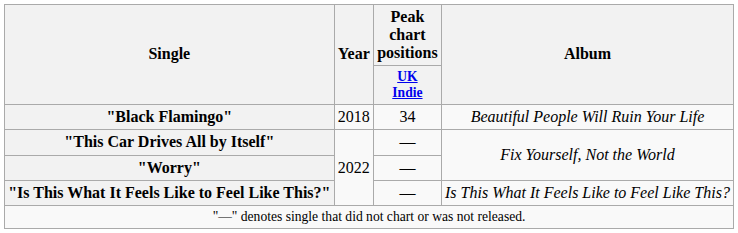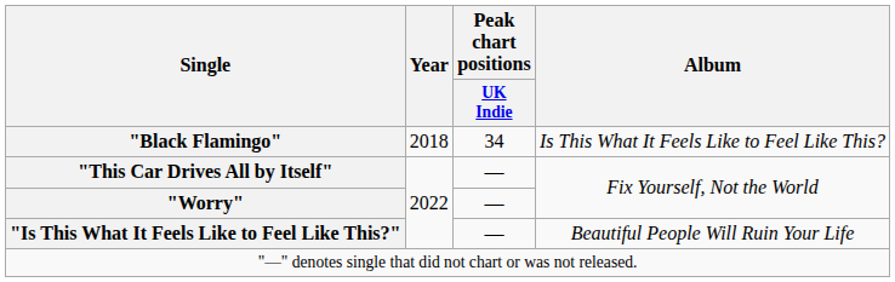"Black Flamingo" | Album: Beautiful People Will Ruin Your Life -> Is This What It Feels Like to Feel Like This?
"Is This What It Feels Like to Feel Like This?" | Album: Is This What It Feels Like to Feel Like This? -> Beautiful People Will Ruin Your Life
